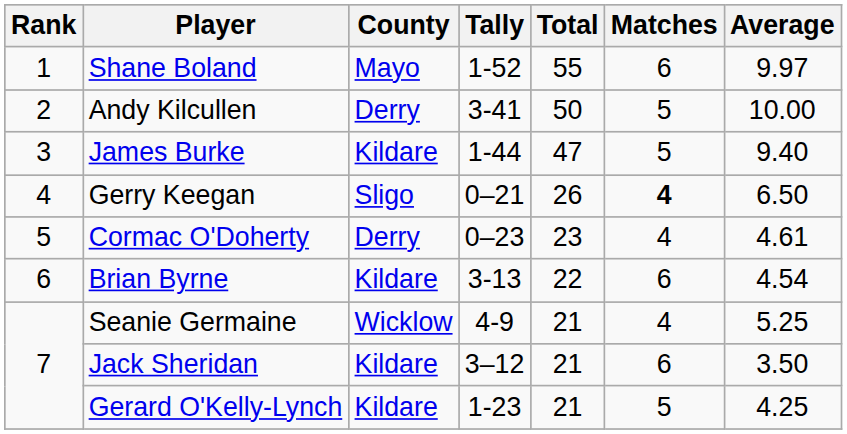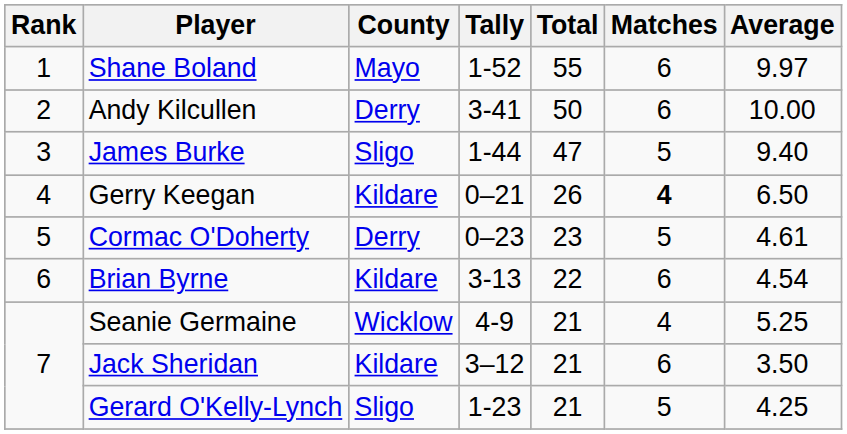Andy Kilcullen | Matches: 5 -> 6
James Burke | County: Kildare -> Sligo
Gerry Keegan | County: Sligo -> Kildare
Cormac O'Doherty | Matches: 4 -> 5
Gerard O'Kelly-Lynch | County: Kildare -> Sligo
